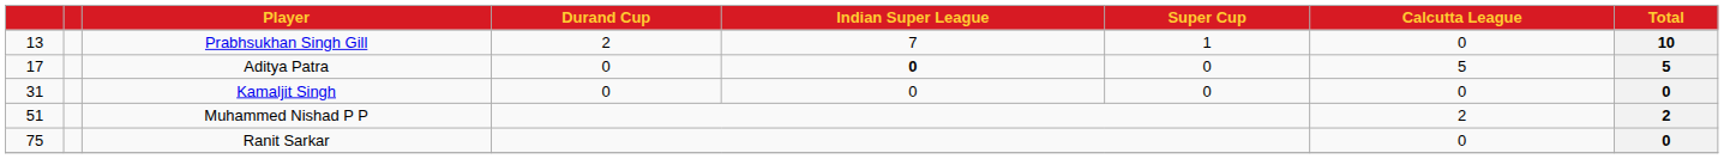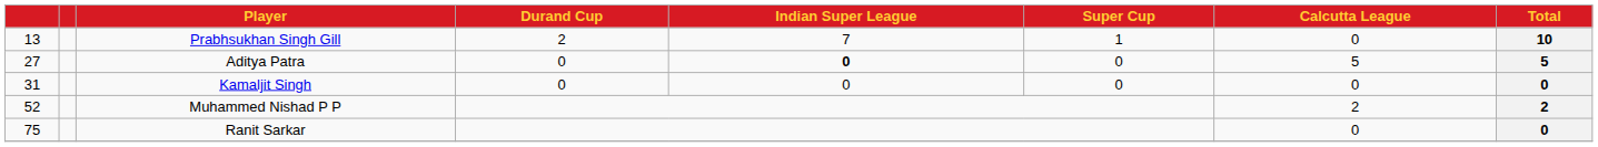Aditya Patra | column 1: 17 -> 27
Muhammed Nishad P P | column 1: 51 -> 52
